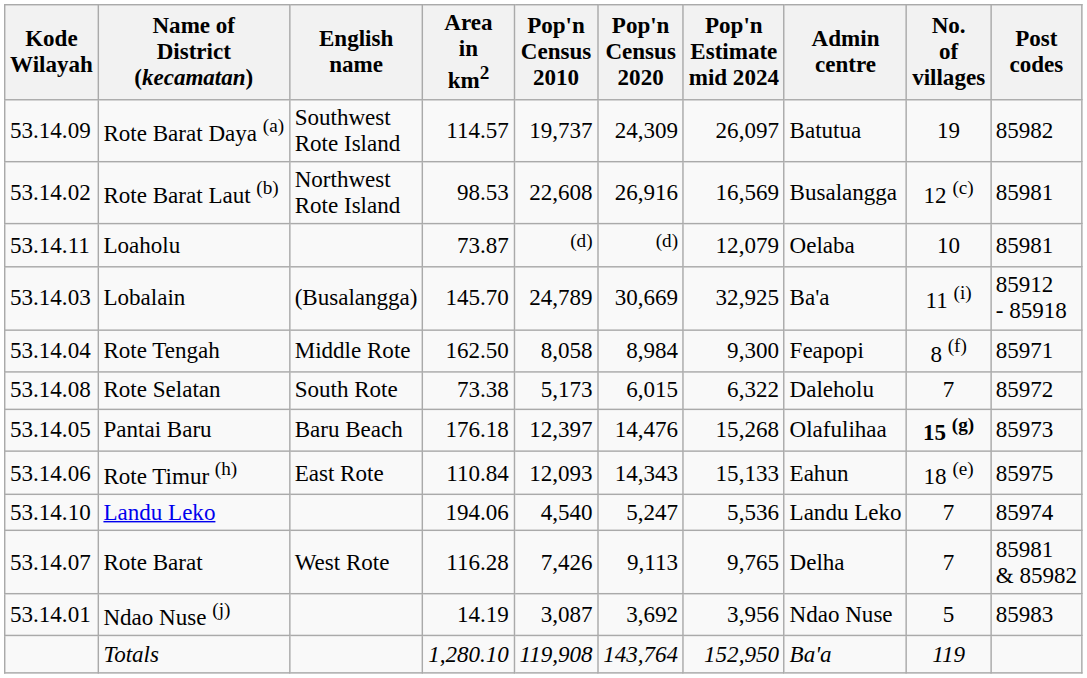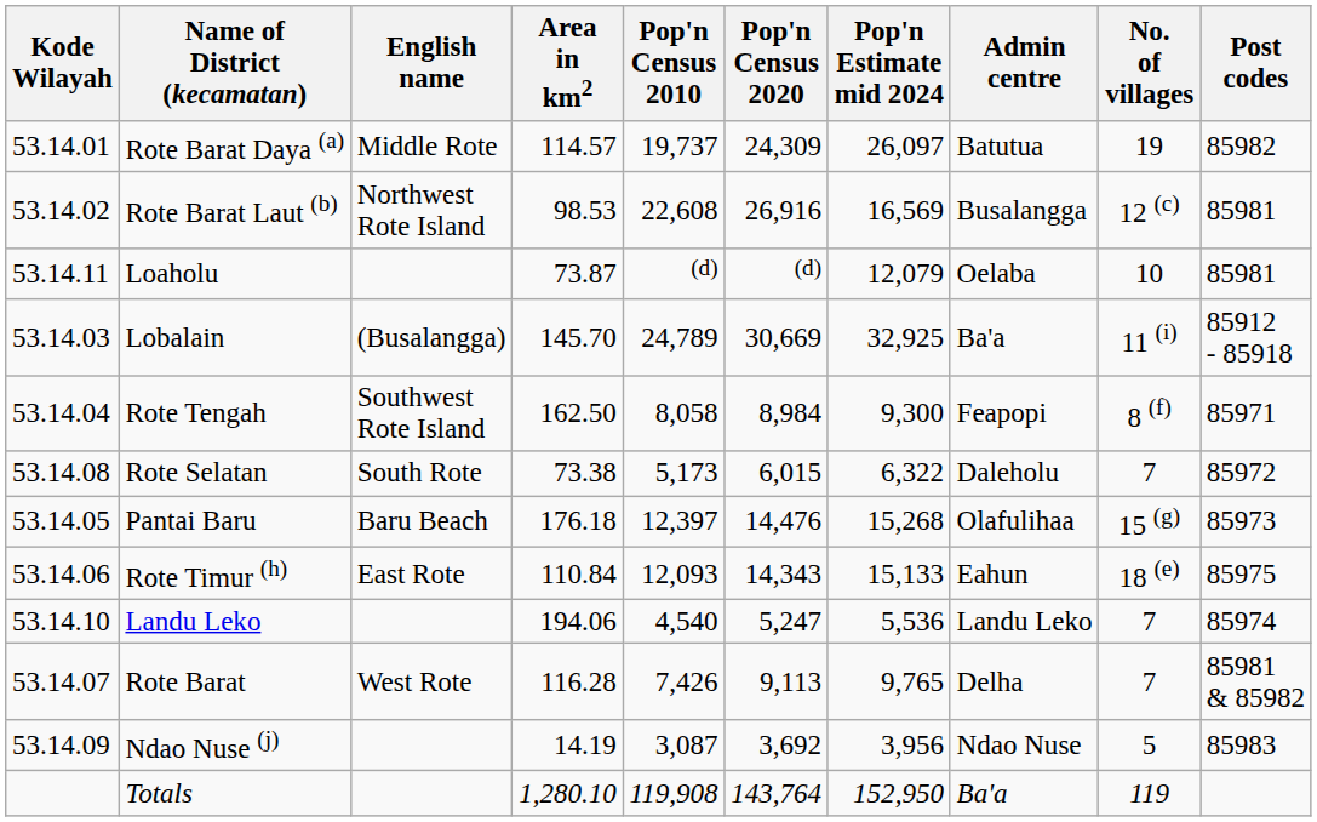Rote Barat Daya (a) | Kode Wilayah: 53.14.09 -> 53.14.01
Rote Barat Daya (a) | English name: Southwest Rote Island -> Middle Rote
Rote Tengah | English name: Middle Rote -> Southwest Rote Island
Pantai Baru | No. of villages: bold -> normal
Ndao Nuse (j) | Kode Wilayah: 53.14.01 -> 53.14.09
